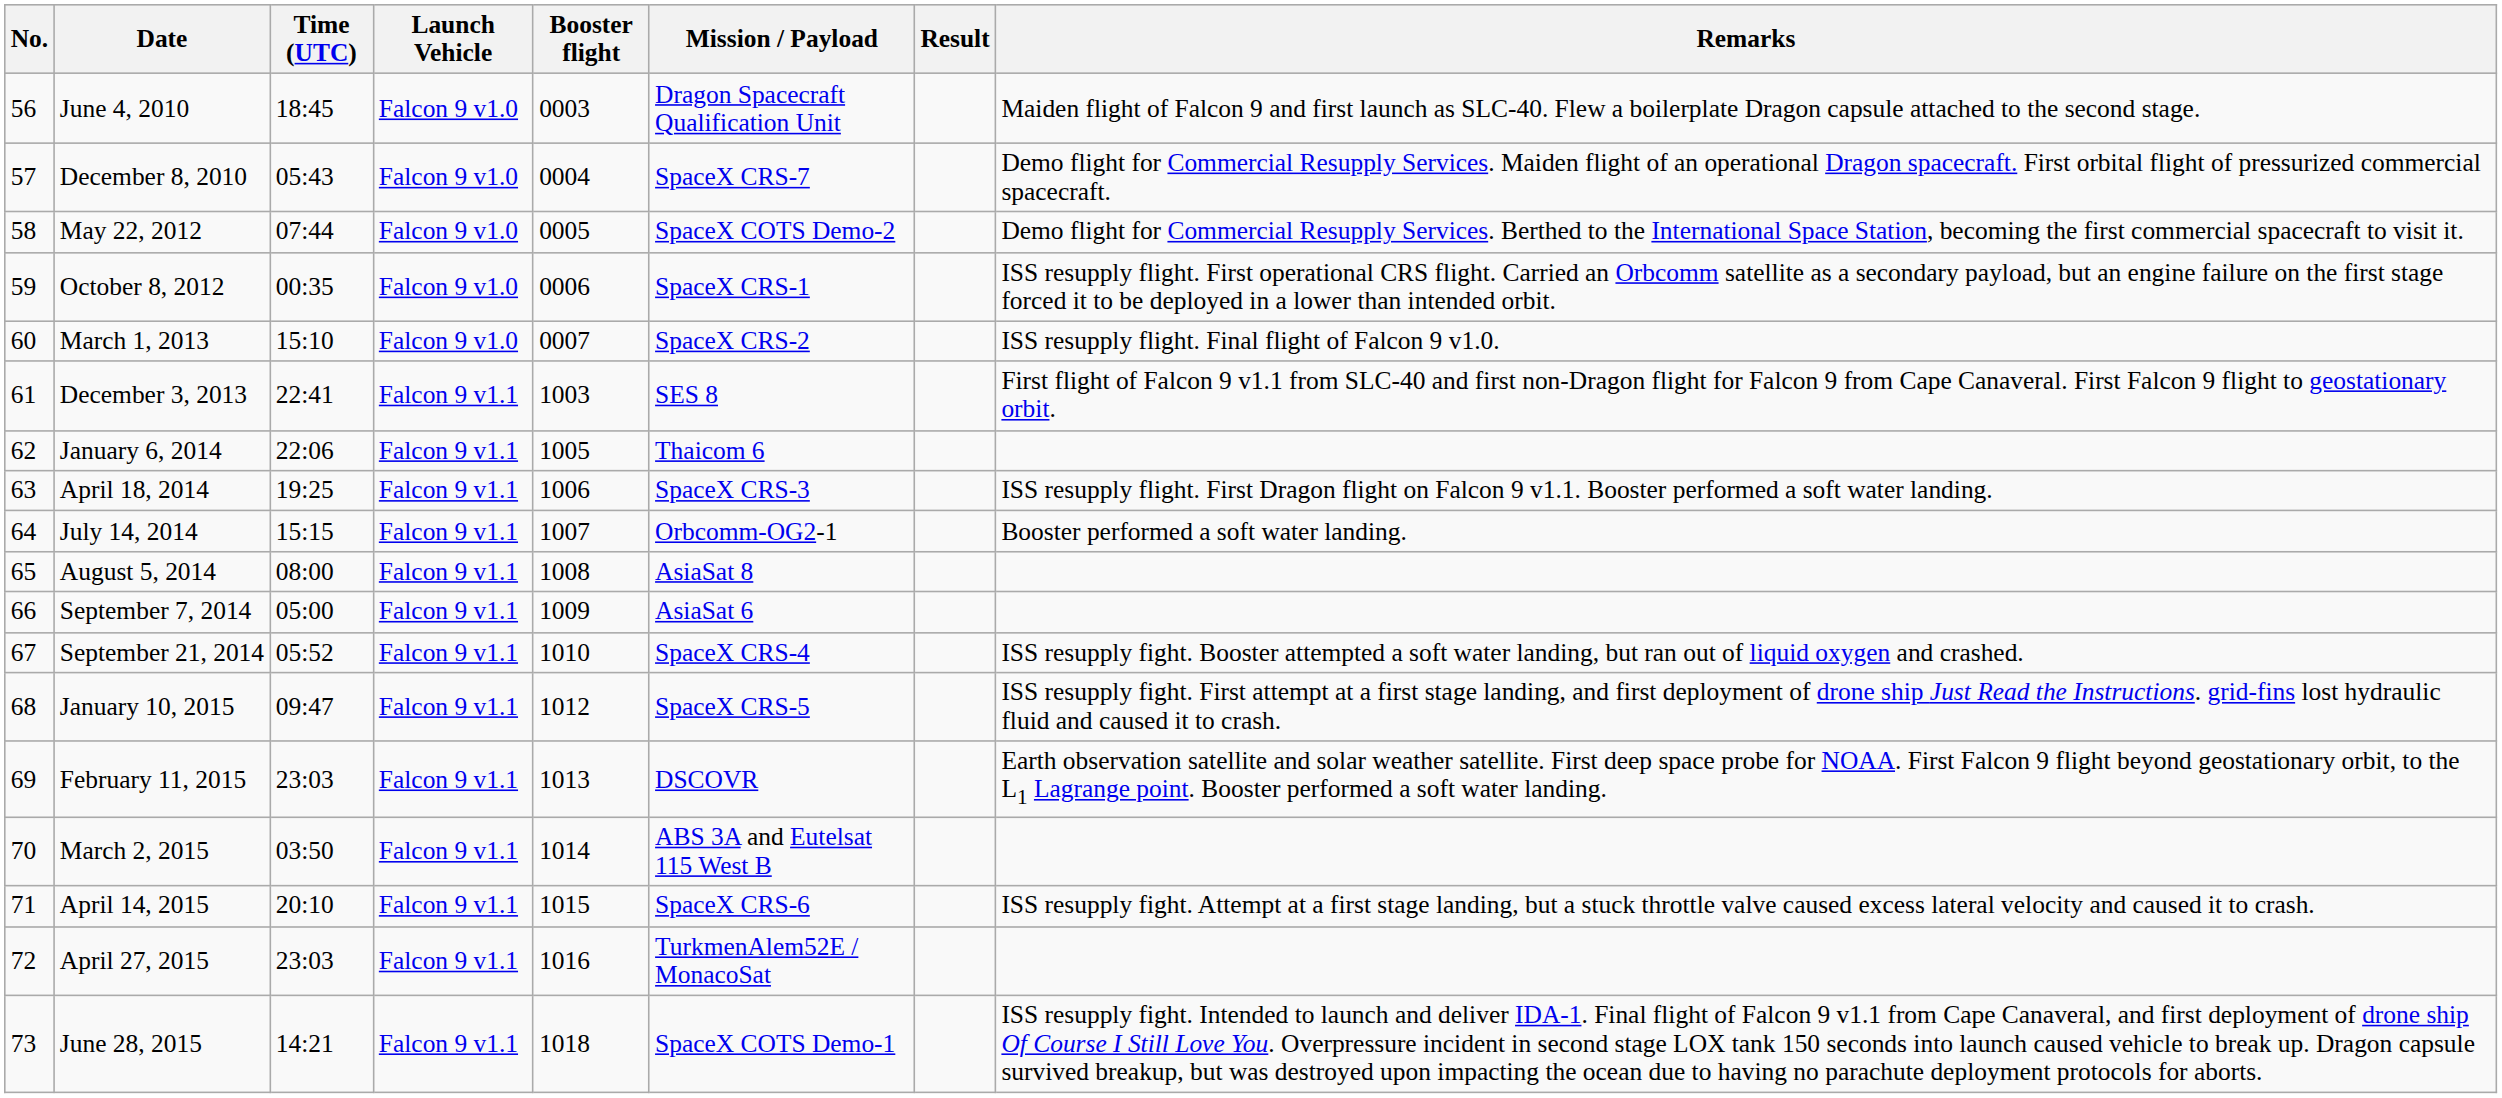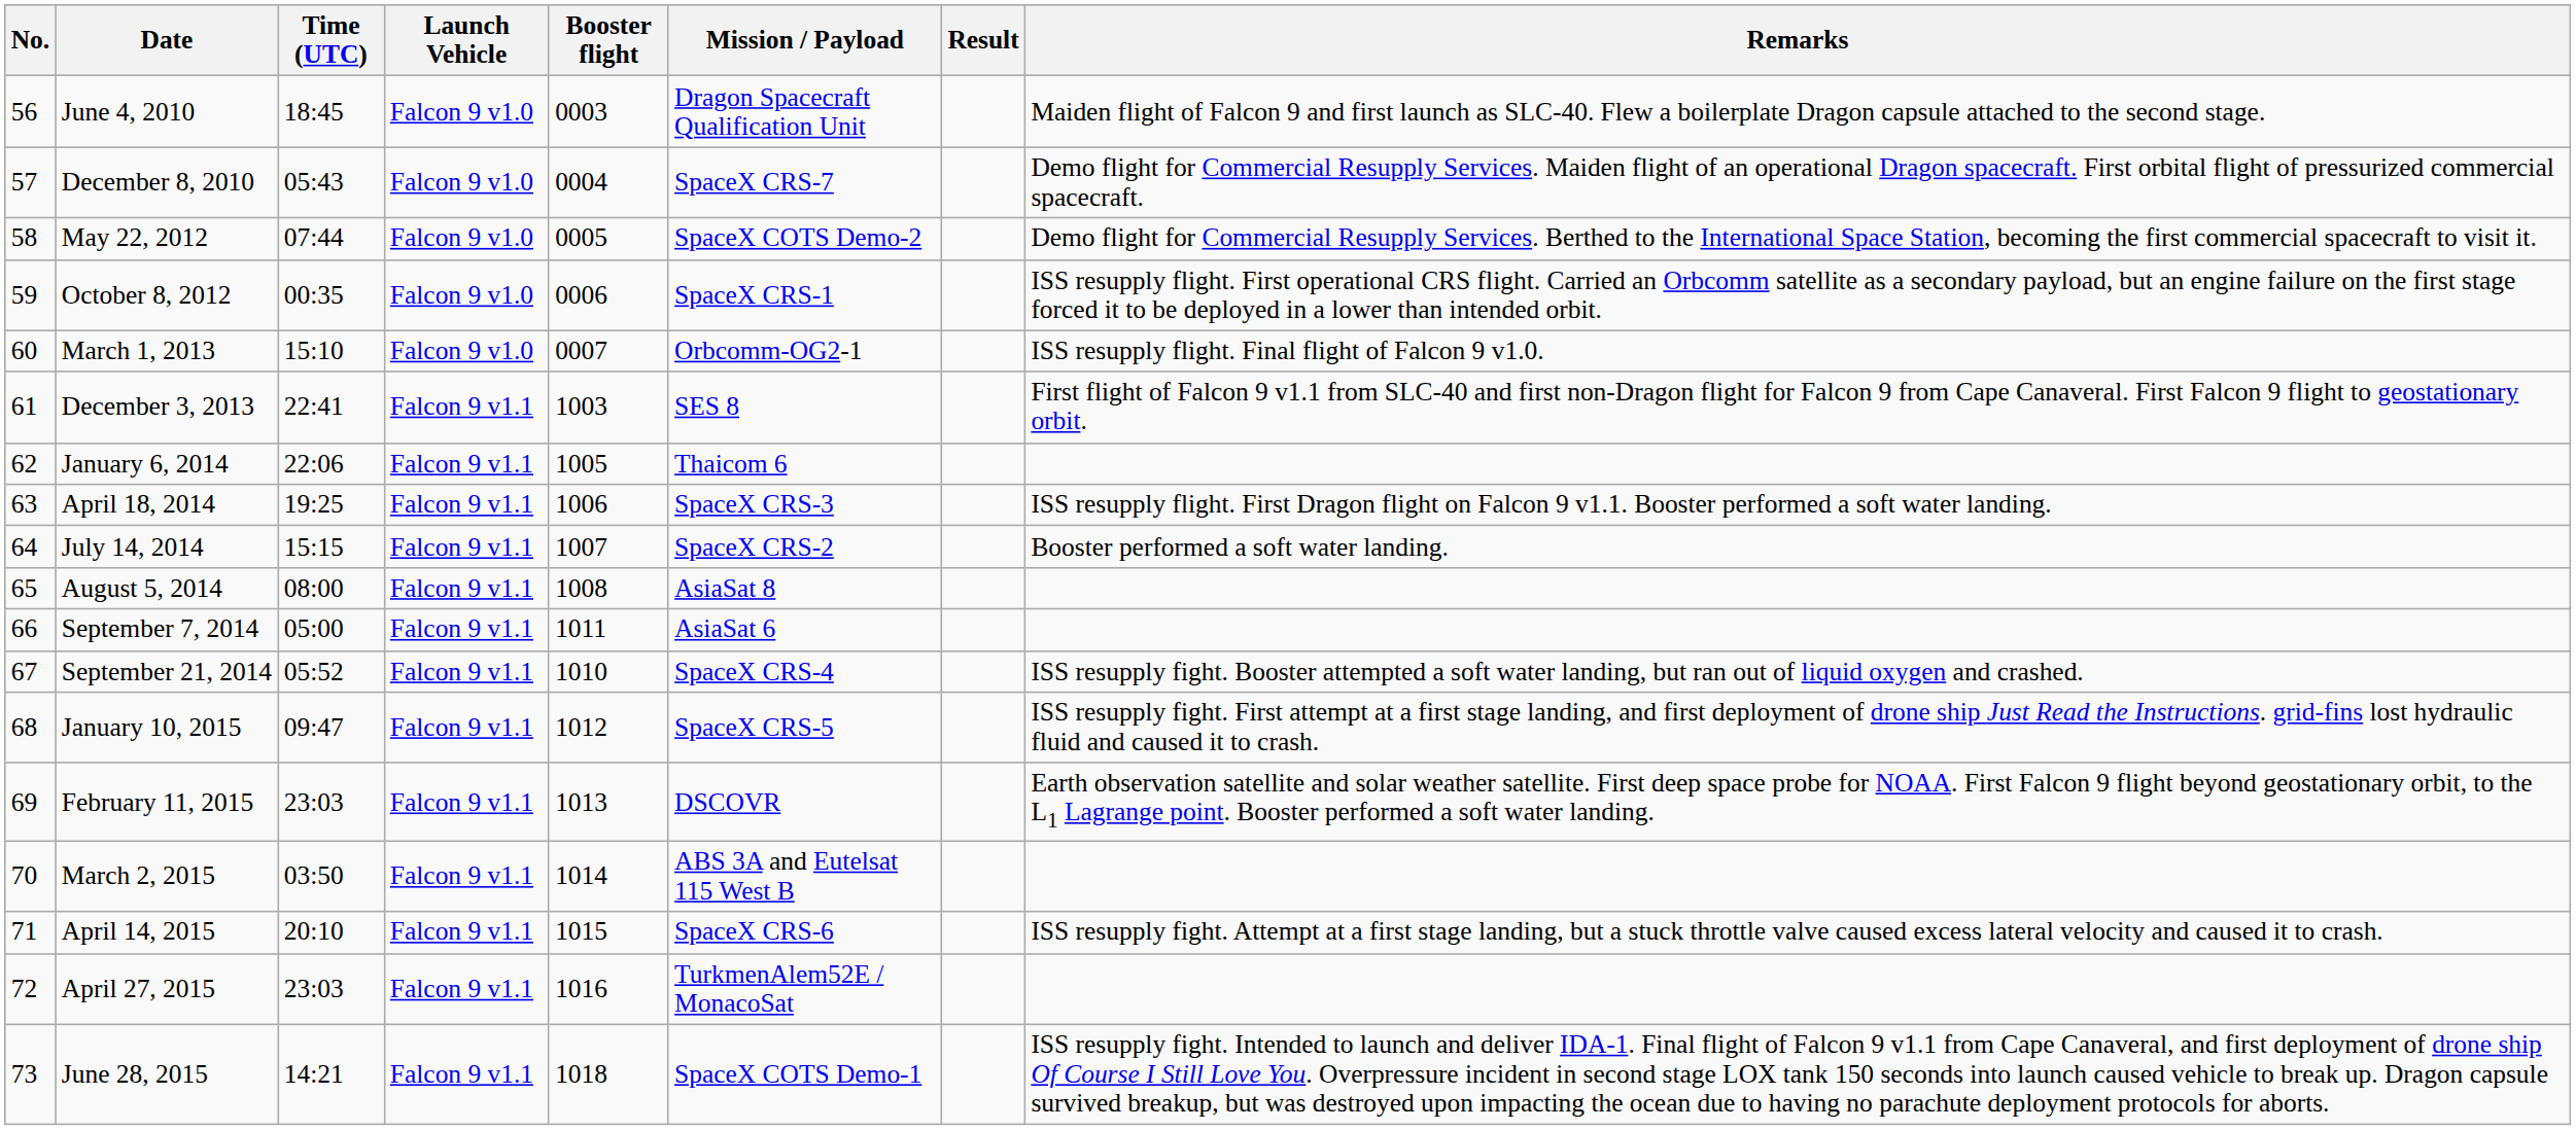March 1, 2013 | Mission / Payload: SpaceX CRS-2 -> Orbcomm-OG2-1
July 14, 2014 | Mission / Payload: Orbcomm-OG2-1 -> SpaceX CRS-2
September 7, 2014 | Booster flight: 1009 -> 1011
